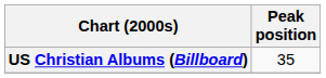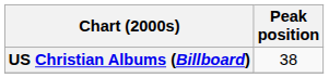US Christian Albums (Billboard) | Peak position: 35 -> 38
